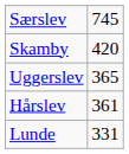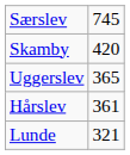Lunde | column 2: 331 -> 321
